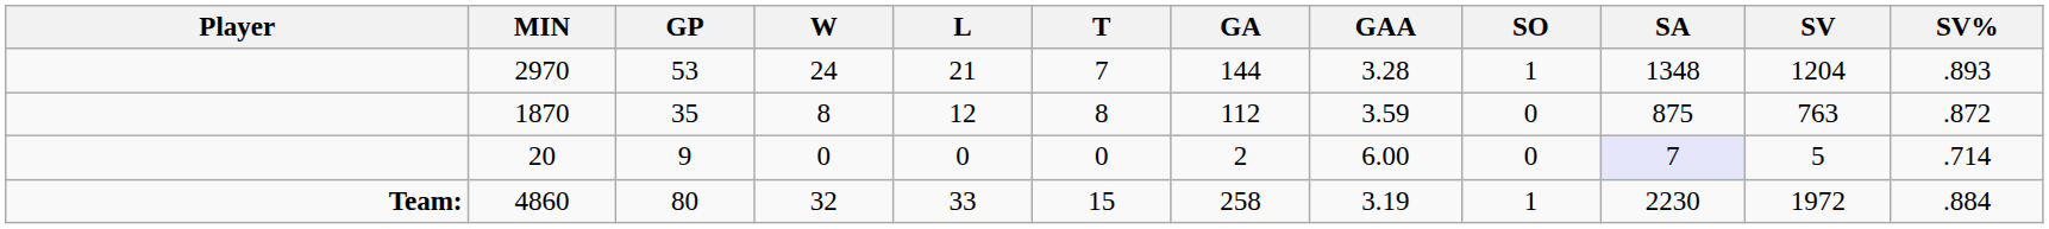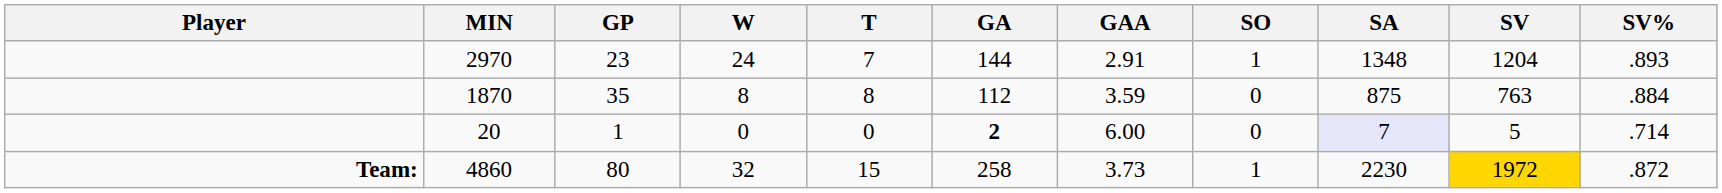- column: L | 21 | 12 | 0 | 33
2970 | GP: 53 -> 23
2970 | GAA: 3.28 -> 2.91
1870 | SV%: .872 -> .884
20 | GP: 9 -> 1
20 | GA: normal -> bold
4860 | GAA: 3.19 -> 3.73
4860 | SV: no background -> gold background
4860 | SV%: .884 -> .872
